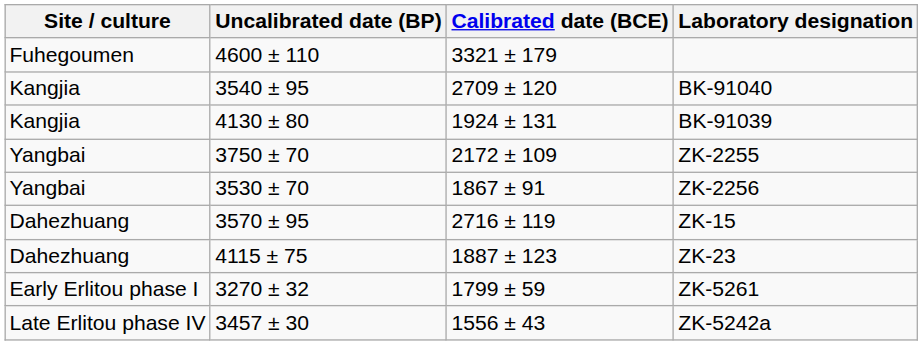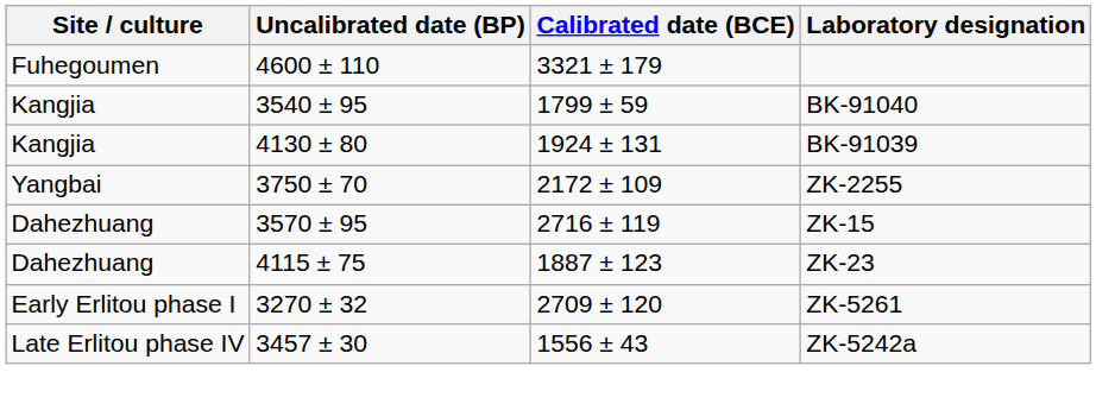BK-91040 | Calibrated date (BCE): 2709 ± 120 -> 1799 ± 59
- row: Yangbai | 3530 ± 70 | 1867 ± 91 | ZK-2256
ZK-5261 | Calibrated date (BCE): 1799 ± 59 -> 2709 ± 120
